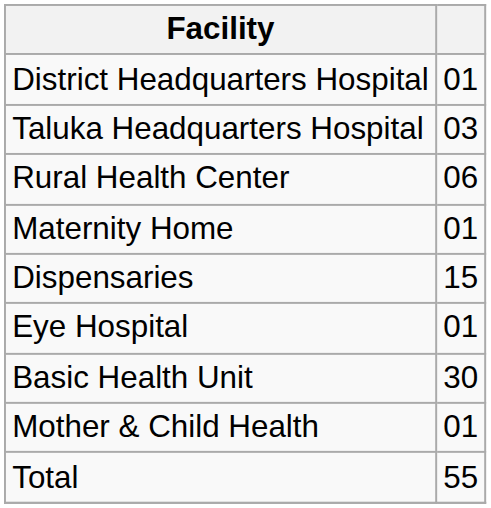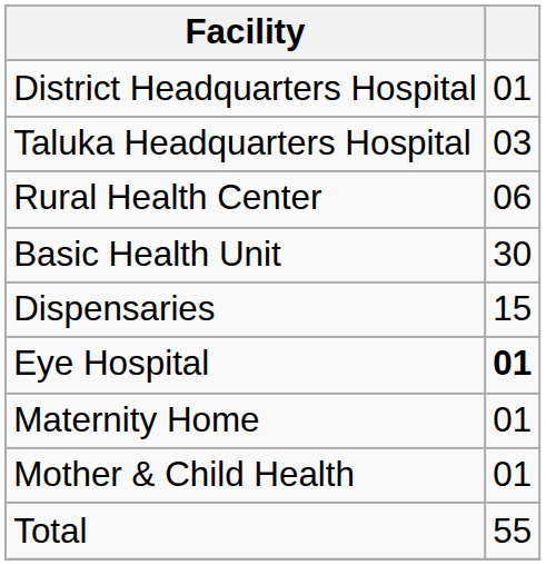rows swapped: Basic Health Unit <-> Maternity Home
Eye Hospital | column 2: normal -> bold
